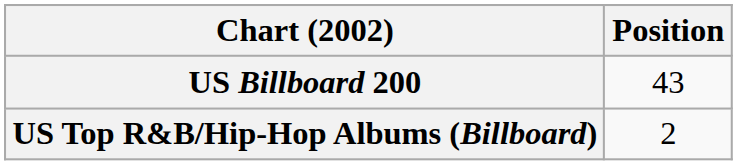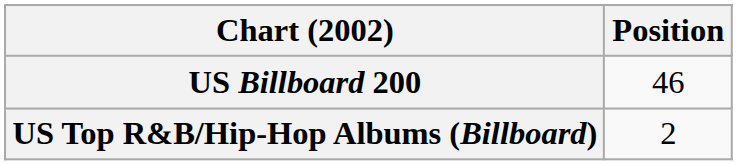US Billboard 200 | Position: 43 -> 46
